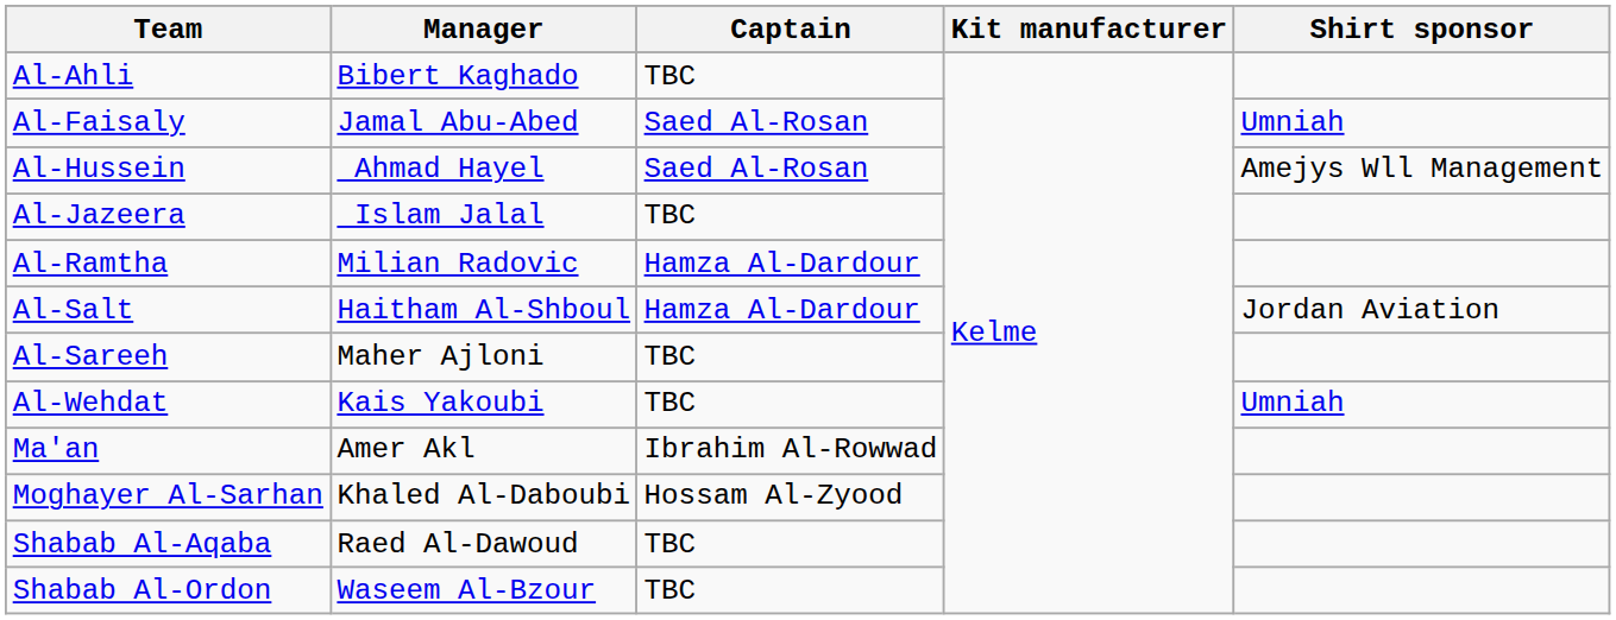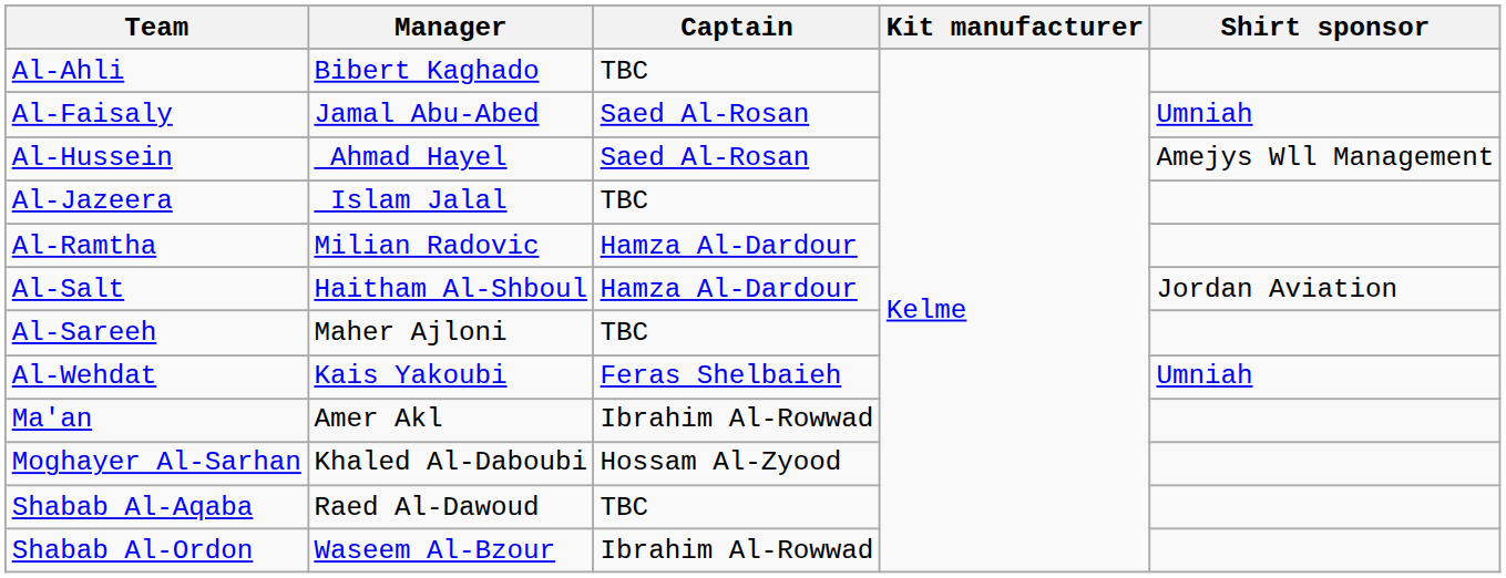Al-Wehdat | Captain: TBC -> Feras Shelbaieh
Shabab Al-Ordon | Captain: TBC -> Ibrahim Al-Rowwad
